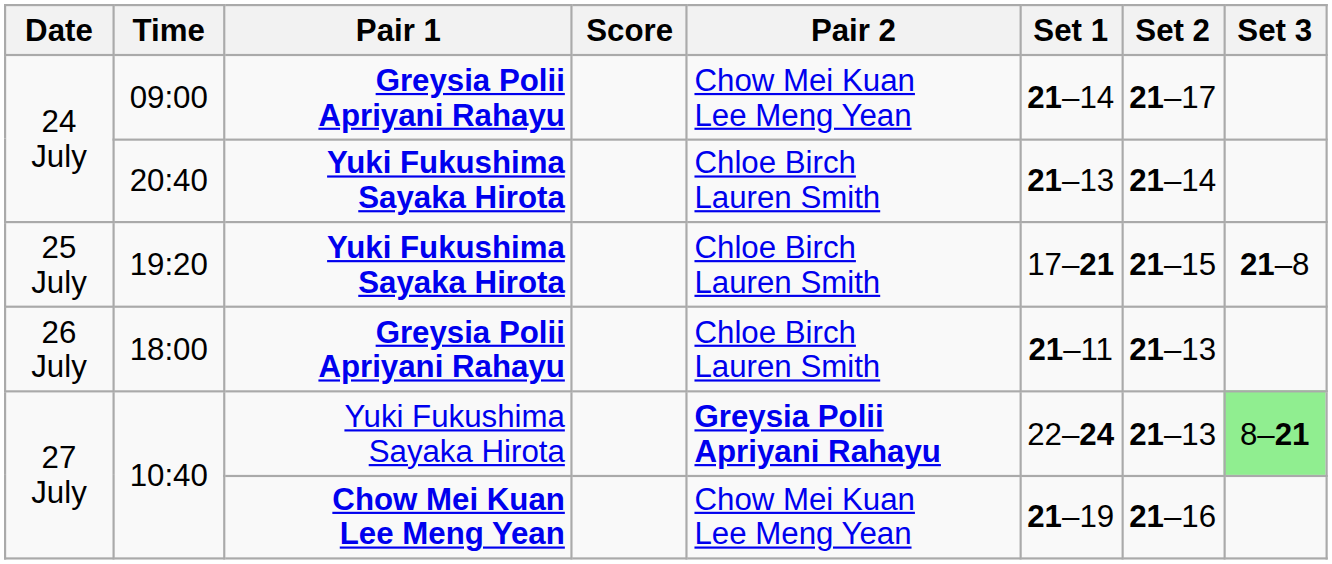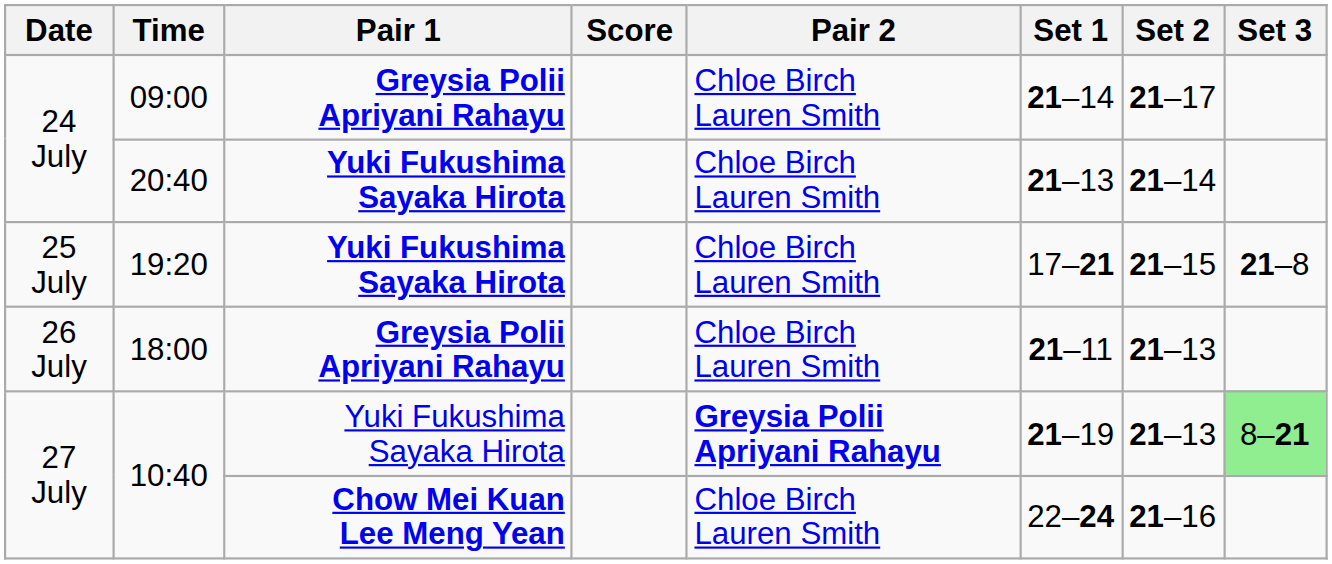09:00 | Pair 2: Chow Mei Kuan Lee Meng Yean -> Chloe Birch Lauren Smith
10:40 / Yuki Fukushima Sayaka Hirota | Set 1: 22–24 -> 21–19
10:40 / Chow Mei Kuan Lee Meng Yean | Pair 2: Chow Mei Kuan Lee Meng Yean -> Chloe Birch Lauren Smith
10:40 / Chow Mei Kuan Lee Meng Yean | Set 1: 21–19 -> 22–24
